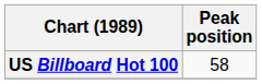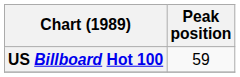US Billboard Hot 100 | Peak position: 58 -> 59
